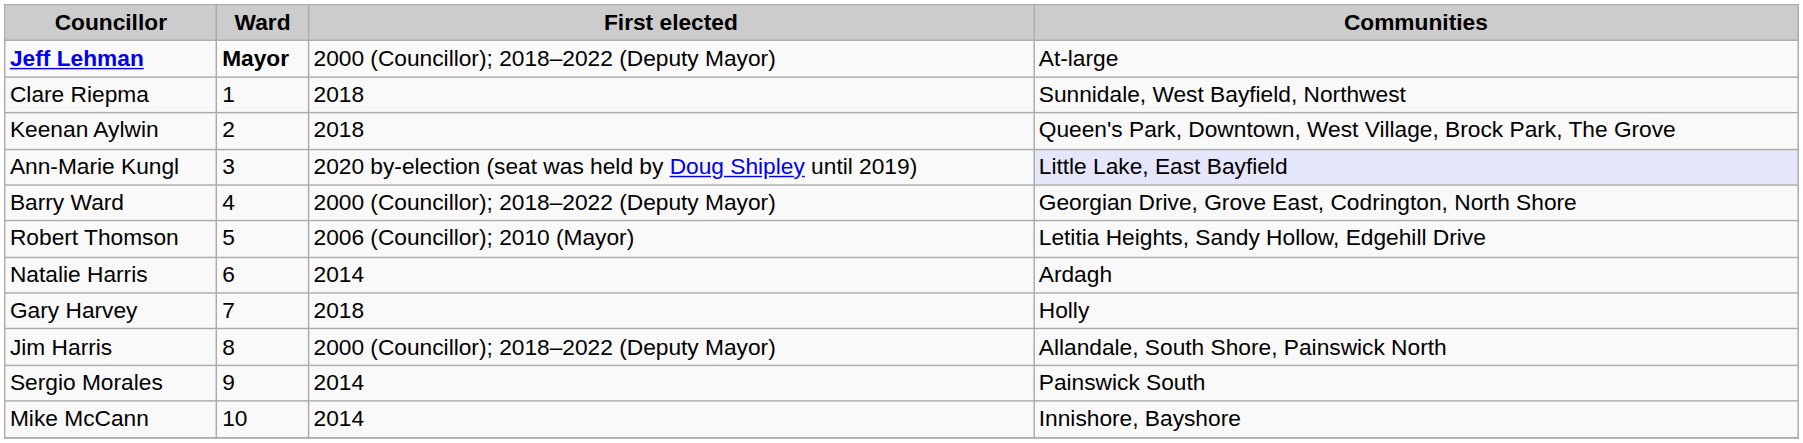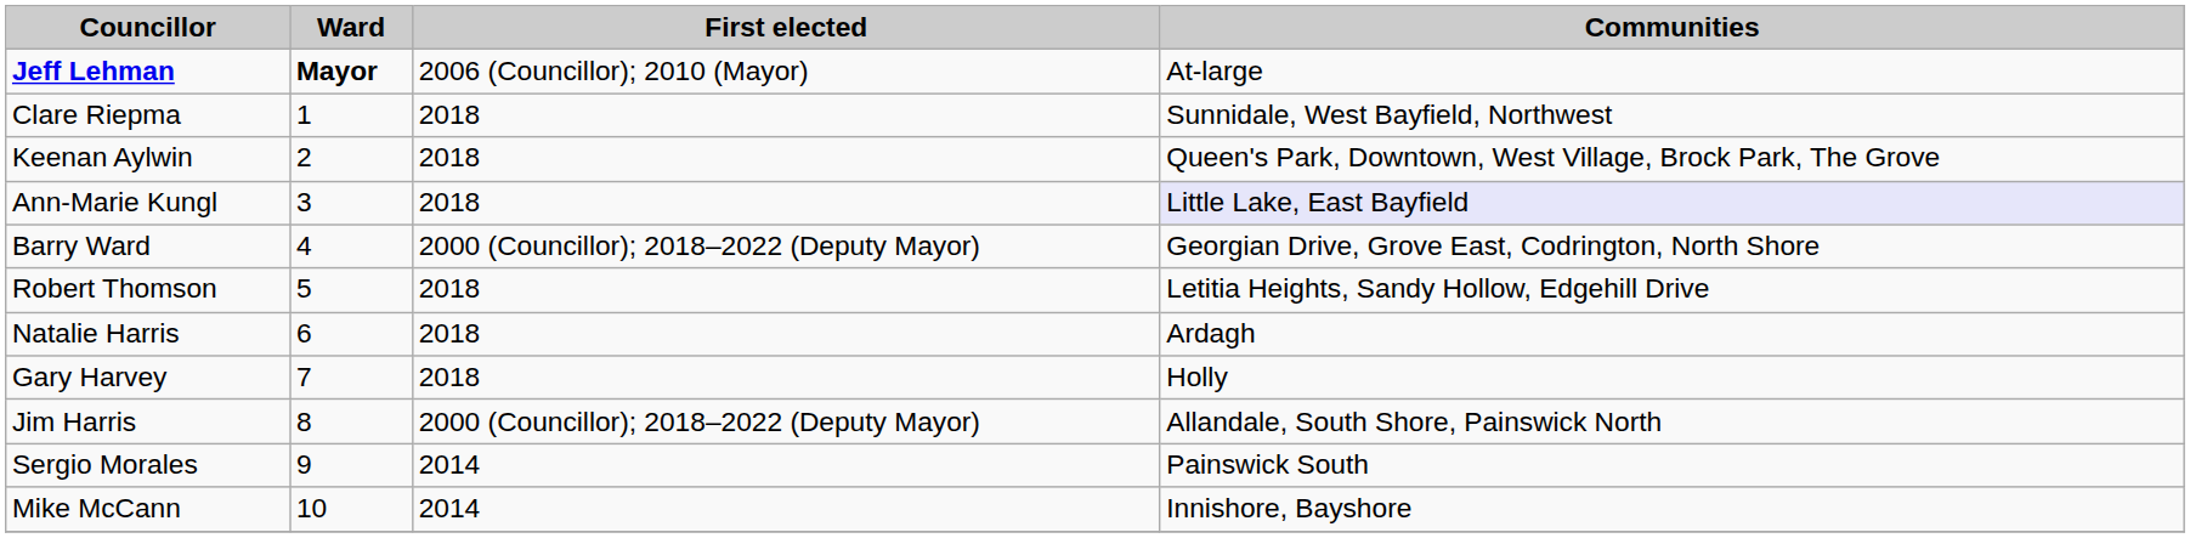Jeff Lehman | First elected: 2000 (Councillor); 2018–2022 (Deputy Mayor) -> 2006 (Councillor); 2010 (Mayor)
Ann-Marie Kungl | First elected: 2020 by-election (seat was held by Doug Shipley until 2019) -> 2018
Robert Thomson | First elected: 2006 (Councillor); 2010 (Mayor) -> 2018
Natalie Harris | First elected: 2014 -> 2018
